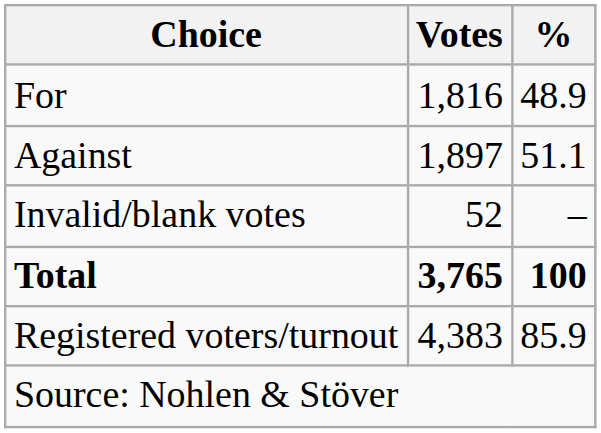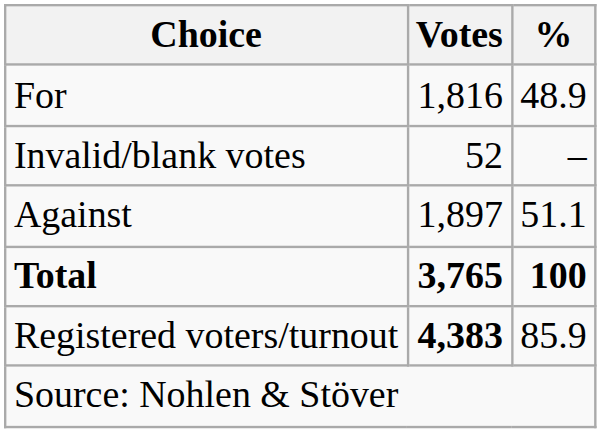rows swapped: Against <-> Invalid/blank votes
Registered voters/turnout | Votes: normal -> bold
